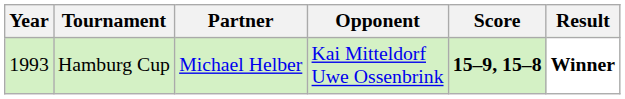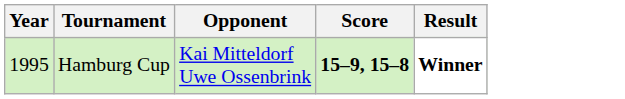- column: Partner | Michael Helber
Hamburg Cup | Year: 1993 -> 1995
